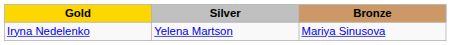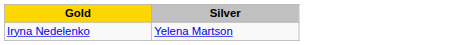- column: Bronze | Mariya Sinusova
